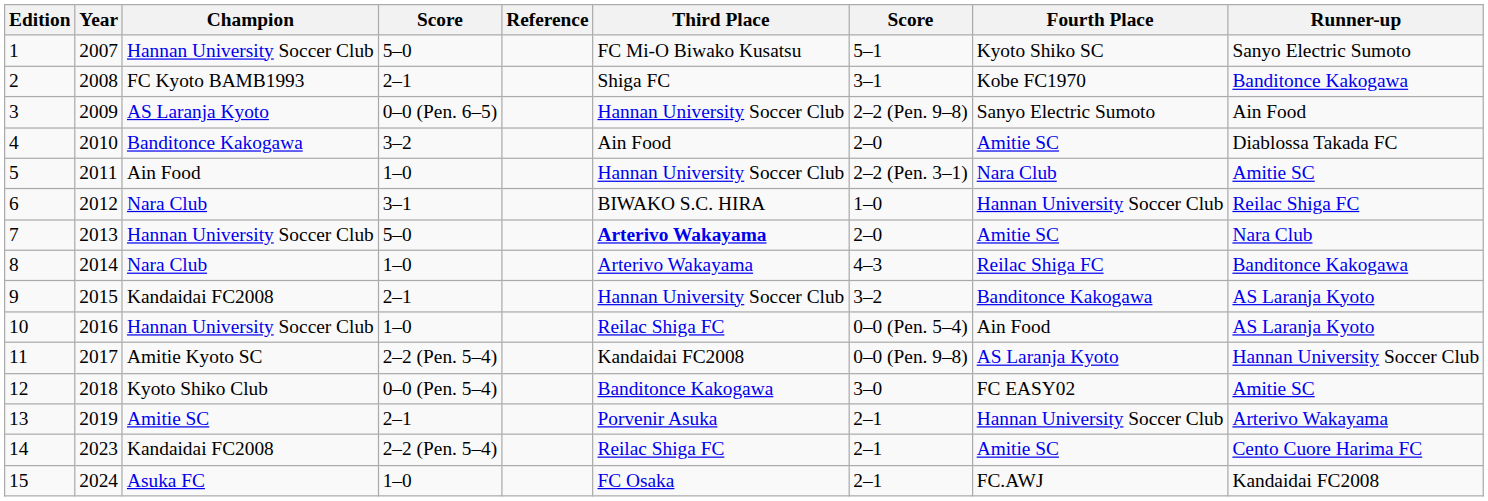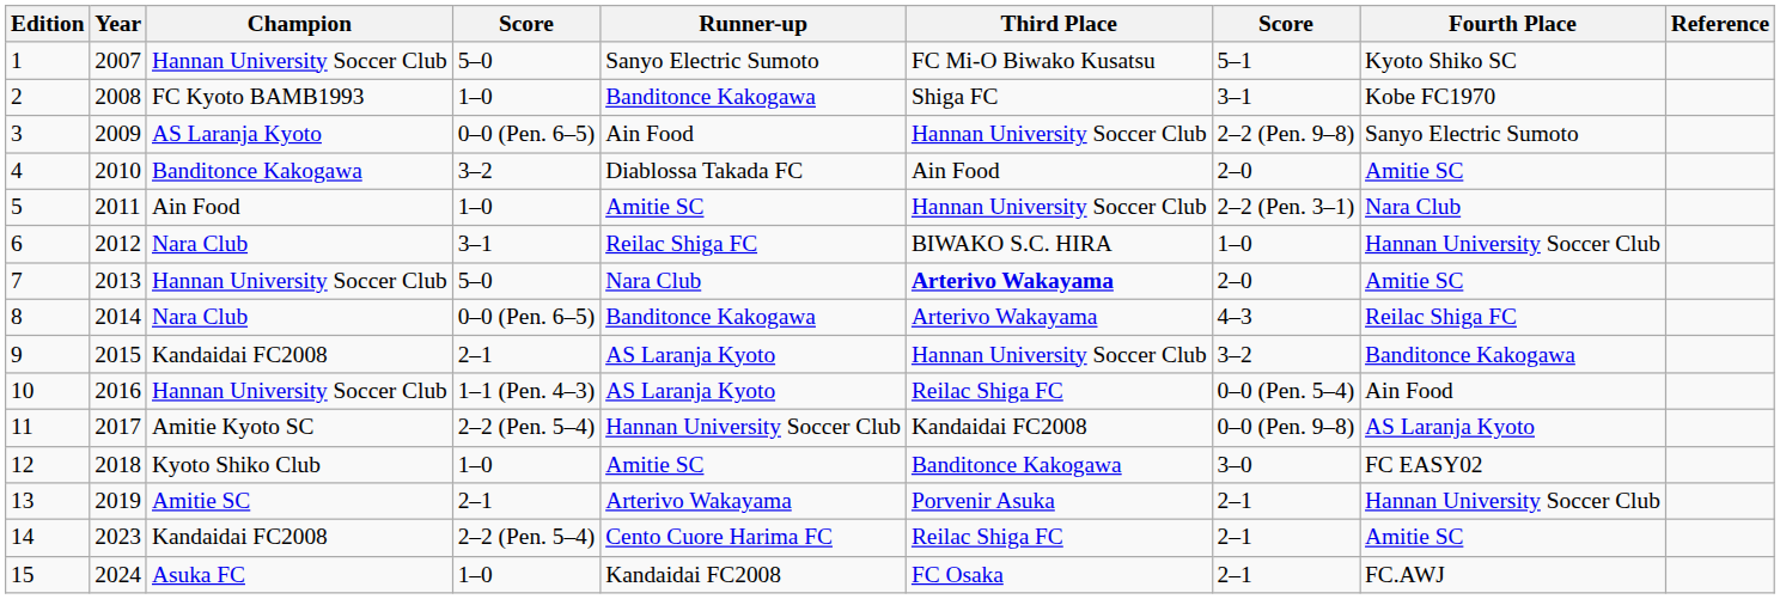columns swapped: Runner-up <-> Reference
2 | column 4: 2–1 -> 1–0
8 | column 4: 1–0 -> 0–0 (Pen. 6–5)
10 | column 4: 1–0 -> 1–1 (Pen. 4–3)
12 | column 4: 0–0 (Pen. 5–4) -> 1–0
